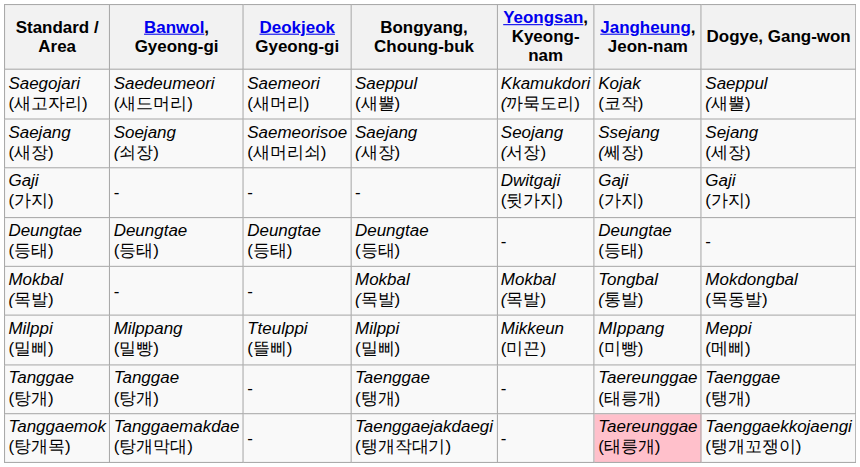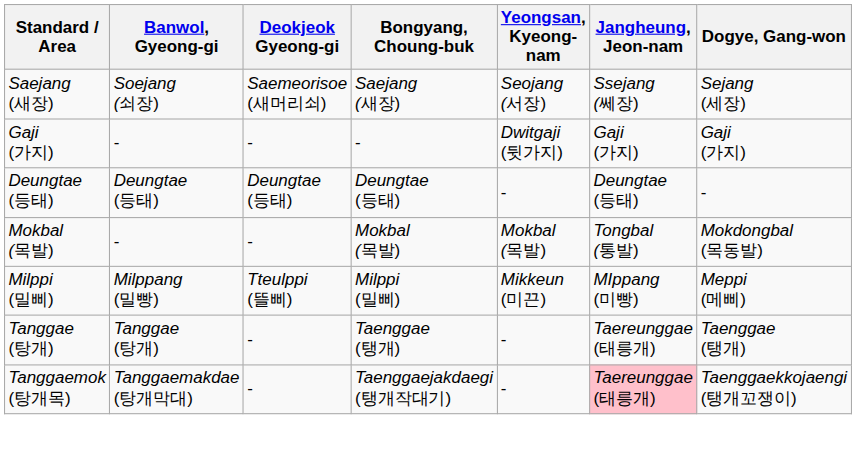- row: Saegojari (새고자리) | Saedeumeori (새드머리) | Saemeori (새머리) | Saeppul (새뿔) | Kkamukdori (까묵도리) | Kojak (코작) | Saeppul (새뿔)
